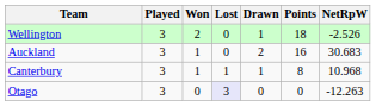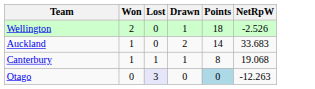- column: Played | 3 | 3 | 3 | 3
Auckland | Points: 16 -> 14
Auckland | NetRpW: 30.683 -> 33.683
Canterbury | NetRpW: 10.968 -> 19.068
Otago | Points: no background -> lightblue background
